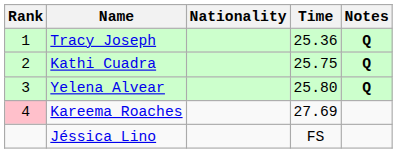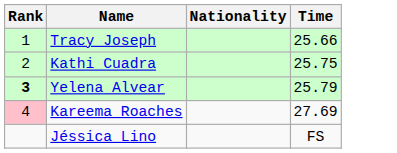- column: Notes | Q | Q | Q
Tracy Joseph | Time: 25.36 -> 25.66
Yelena Alvear | Rank: normal -> bold
Yelena Alvear | Time: 25.80 -> 25.79
